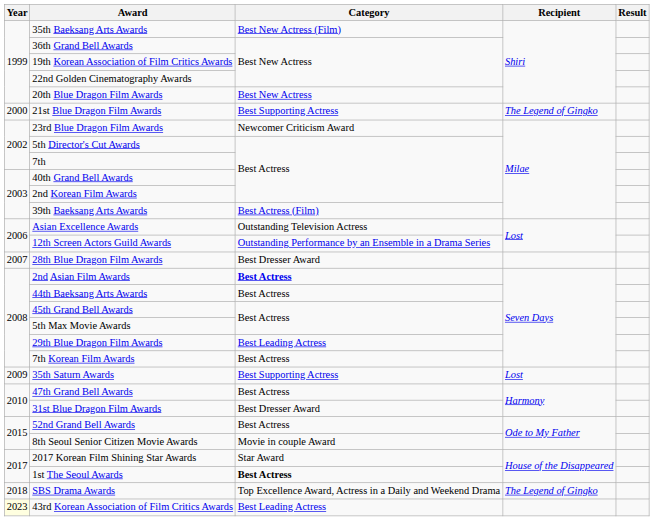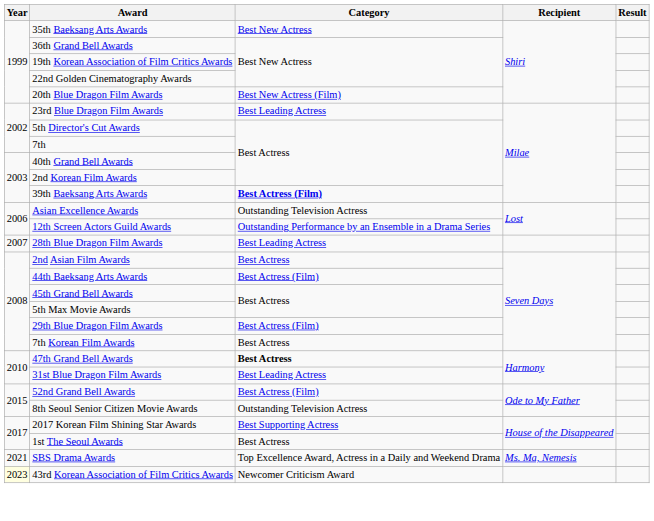35th Baeksang Arts Awards | Category: Best New Actress (Film) -> Best New Actress
20th Blue Dragon Film Awards | Category: Best New Actress -> Best New Actress (Film)
- row: 2000 | 21st Blue Dragon Film Awards | Best Supporting Actress | The Legend of Gingko
23rd Blue Dragon Film Awards | Category: Newcomer Criticism Award -> Best Leading Actress
39th Baeksang Arts Awards | Category: normal -> bold
28th Blue Dragon Film Awards | Category: Best Dresser Award -> Best Leading Actress
2nd Asian Film Awards | Category: bold -> normal
44th Baeksang Arts Awards | Category: Best Actress -> Best Actress (Film)
29th Blue Dragon Film Awards | Category: Best Leading Actress -> Best Actress (Film)
- row: 2009 | 35th Saturn Awards | Best Supporting Actress | Lost
47th Grand Bell Awards | Category: normal -> bold
31st Blue Dragon Film Awards | Category: Best Dresser Award -> Best Leading Actress
52nd Grand Bell Awards | Category: Best Actress -> Best Actress (Film)
8th Seoul Senior Citizen Movie Awards | Category: Movie in couple Award -> Outstanding Television Actress
2017 Korean Film Shining Star Awards | Category: Star Award -> Best Supporting Actress
1st The Seoul Awards | Category: bold -> normal
SBS Drama Awards | Year: 2018 -> 2021
SBS Drama Awards | Recipient: The Legend of Gingko -> Ms. Ma, Nemesis
43rd Korean Association of Film Critics Awards | Category: Best Leading Actress -> Newcomer Criticism Award
